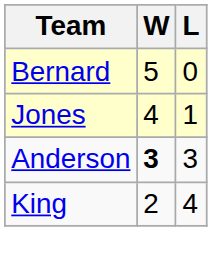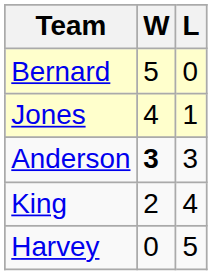+ row: Harvey | 0 | 5
